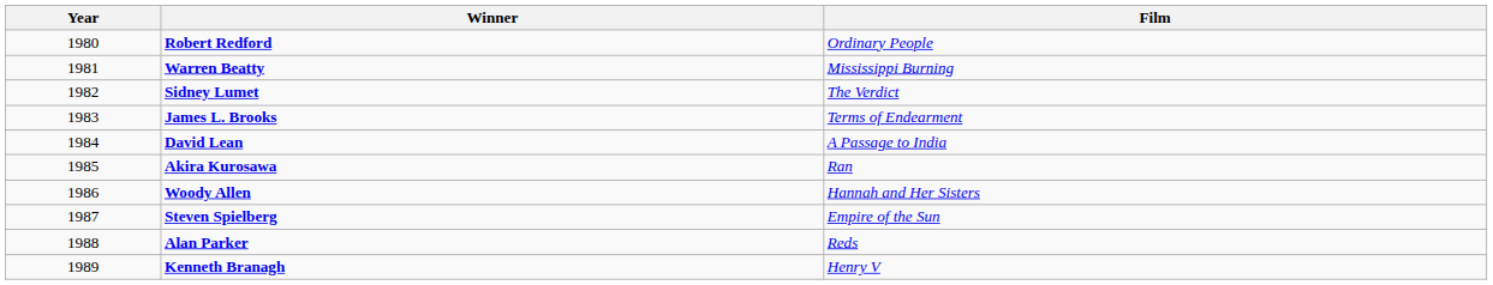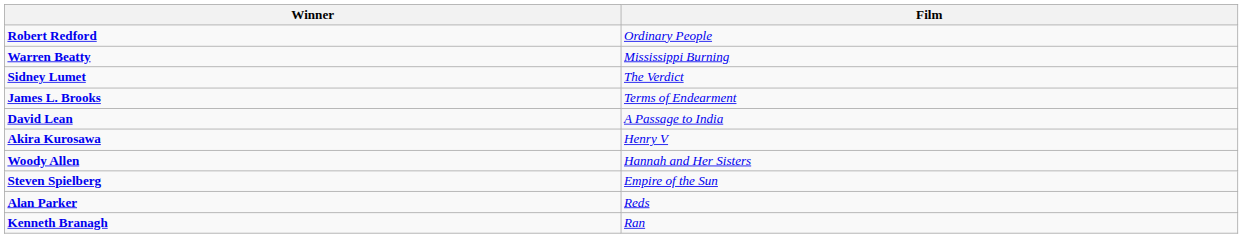- column: Year | 1980 | 1981 | 1982 | 1983 | 1984 | 1985 | 1986 | 1987 | 1988 | 1989
Akira Kurosawa | Film: Ran -> Henry V
Kenneth Branagh | Film: Henry V -> Ran
